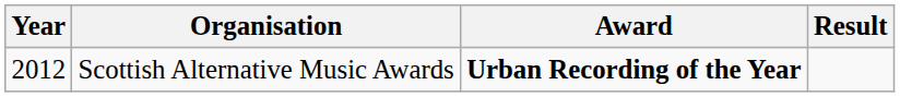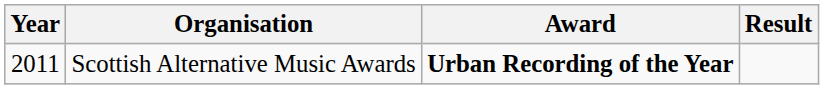Scottish Alternative Music Awards | Year: 2012 -> 2011
